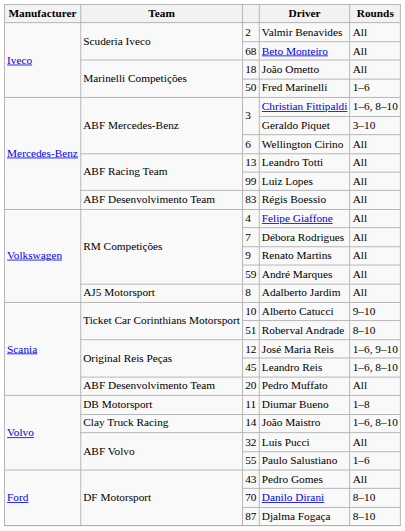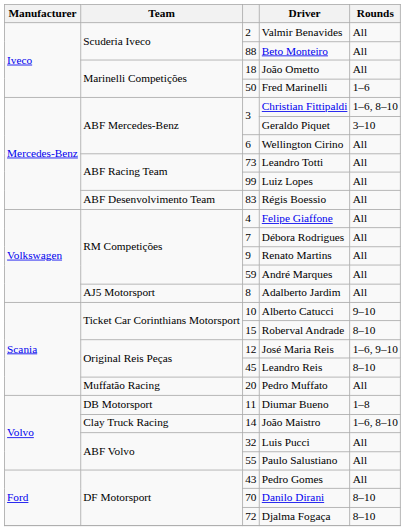Beto Monteiro | column 3: 68 -> 88
Leandro Totti | column 3: 13 -> 73
Roberval Andrade | column 3: 51 -> 15
Leandro Reis | Rounds: 1–6, 8–10 -> 8–10
Pedro Muffato | Team: ABF Desenvolvimento Team -> Muffatão Racing
Paulo Salustiano | Rounds: 1–6 -> All
Djalma Fogaça | column 3: 87 -> 72
